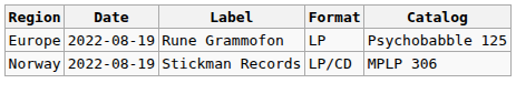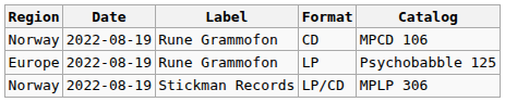+ row: Norway | 2022-08-19 | Rune Grammofon | CD | MPCD 106
